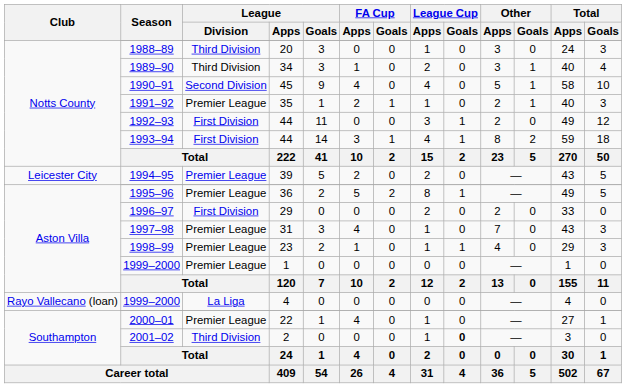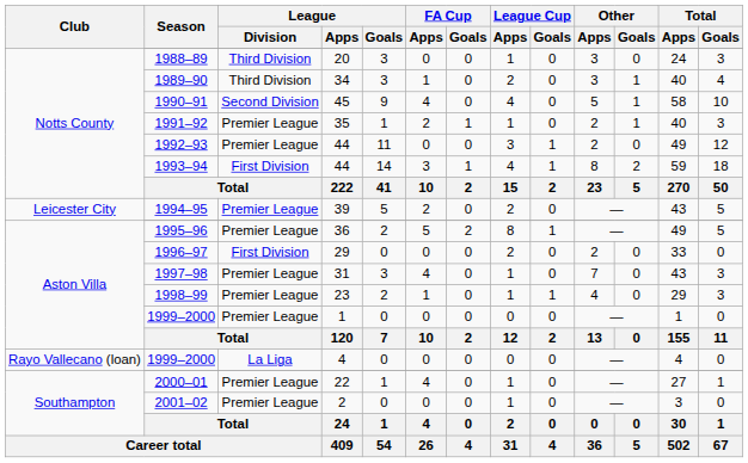1992–93 | League / Division: First Division -> Premier League
2001–02 | League / Division: Third Division -> Premier League
2001–02 | League Cup / Goals: bold -> normal
